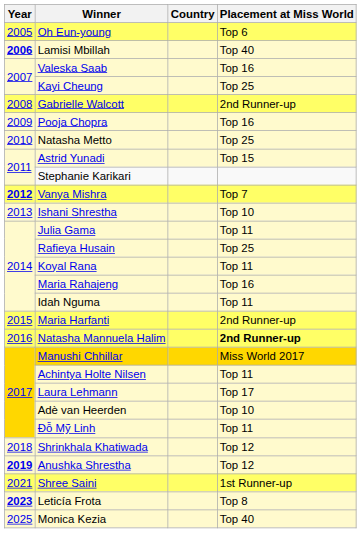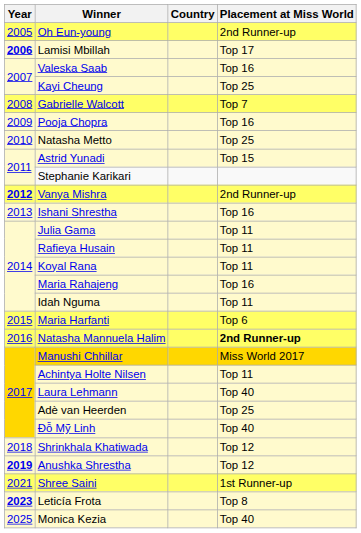Oh Eun-young | Placement at Miss World: Top 6 -> 2nd Runner-up
Lamisi Mbillah | Placement at Miss World: Top 40 -> Top 17
Gabrielle Walcott | Placement at Miss World: 2nd Runner-up -> Top 7
Vanya Mishra | Placement at Miss World: Top 7 -> 2nd Runner-up
Ishani Shrestha | Placement at Miss World: Top 10 -> Top 16
Rafieya Husain | Placement at Miss World: Top 25 -> Top 11
Maria Harfanti | Placement at Miss World: 2nd Runner-up -> Top 6
Laura Lehmann | Placement at Miss World: Top 17 -> Top 40
Adè van Heerden | Placement at Miss World: Top 10 -> Top 25
Đỗ Mỹ Linh | Placement at Miss World: Top 11 -> Top 40
